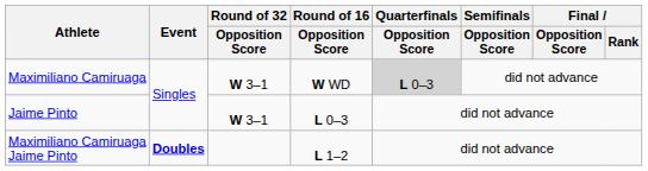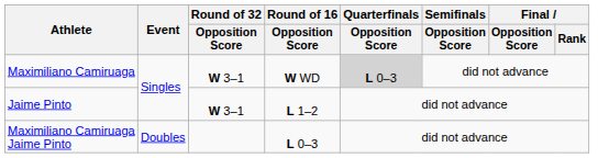Jaime Pinto | Round of 16 / Opposition Score: L 0–3 -> L 1–2
Maximiliano Camiruaga Jaime Pinto | Event: bold -> normal
Maximiliano Camiruaga Jaime Pinto | Round of 16 / Opposition Score: L 1–2 -> L 0–3
